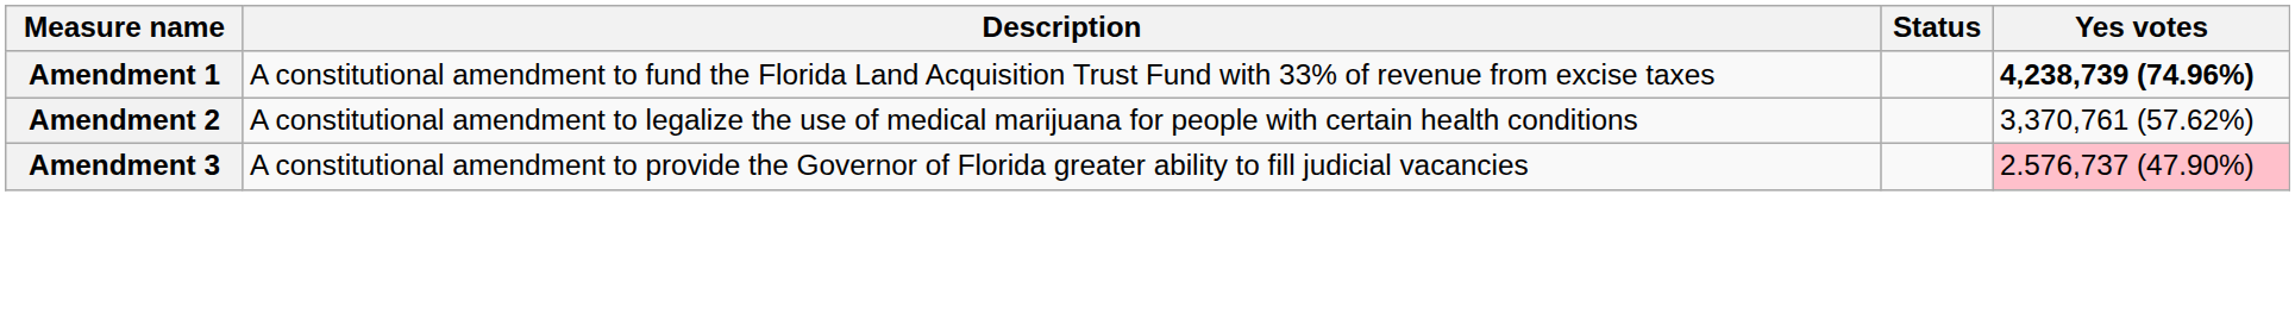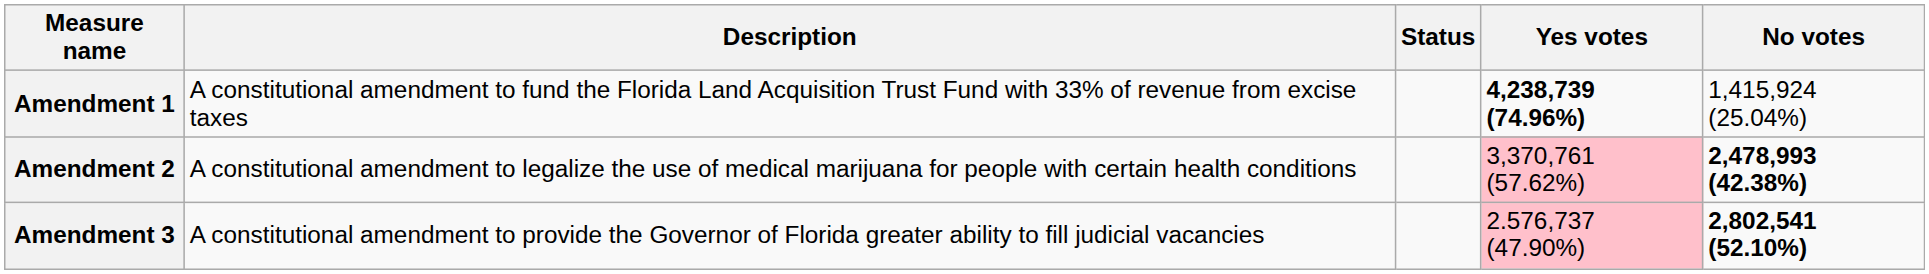+ column: No votes | 1,415,924 (25.04%) | 2,478,993 (42.38%) | 2,802,541 (52.10%)
Amendment 2 | Yes votes: no background -> pink background
